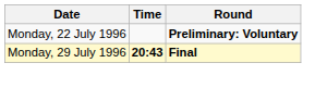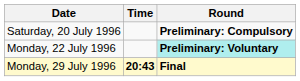+ row: Saturday, 20 July 1996 | Preliminary: Compulsory
Monday, 22 July 1996 | Round: no background -> paleturquoise background
